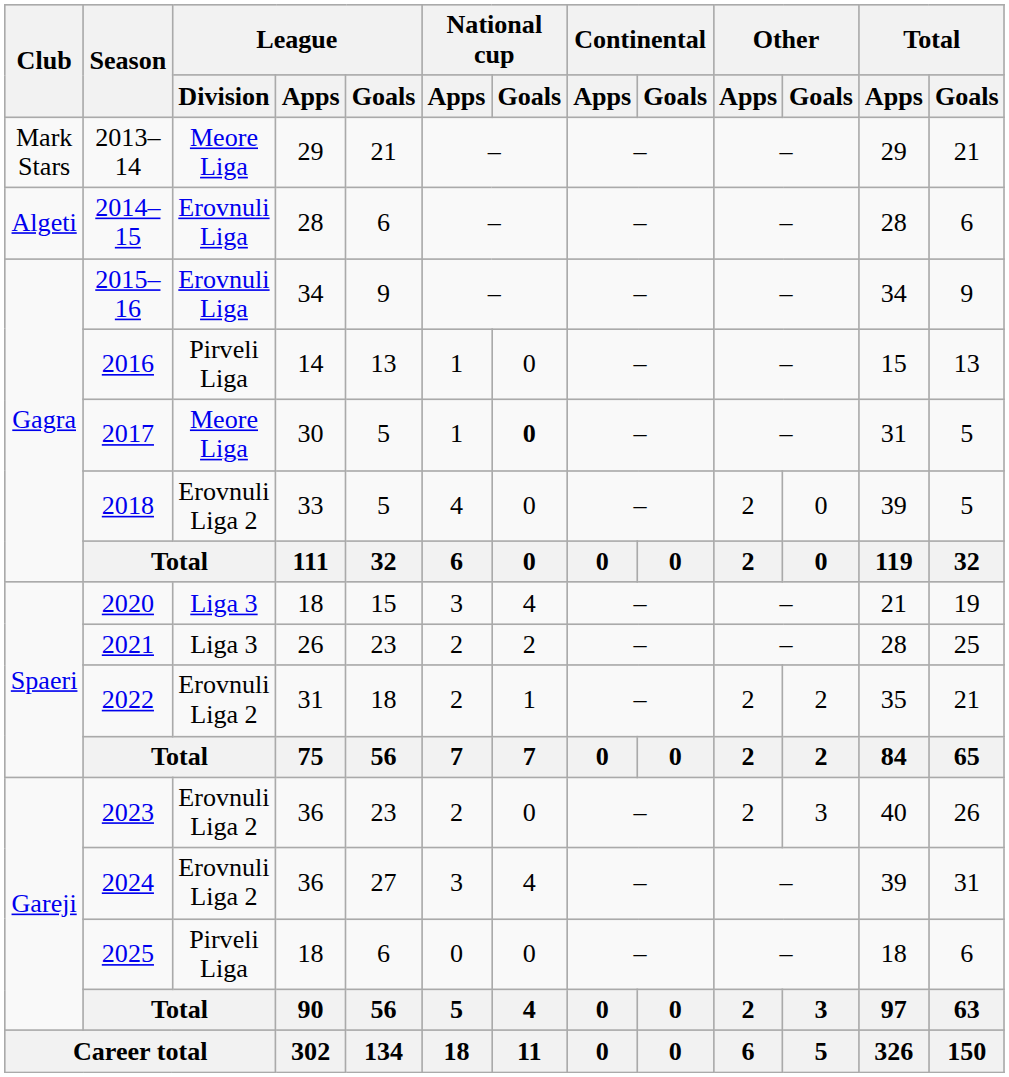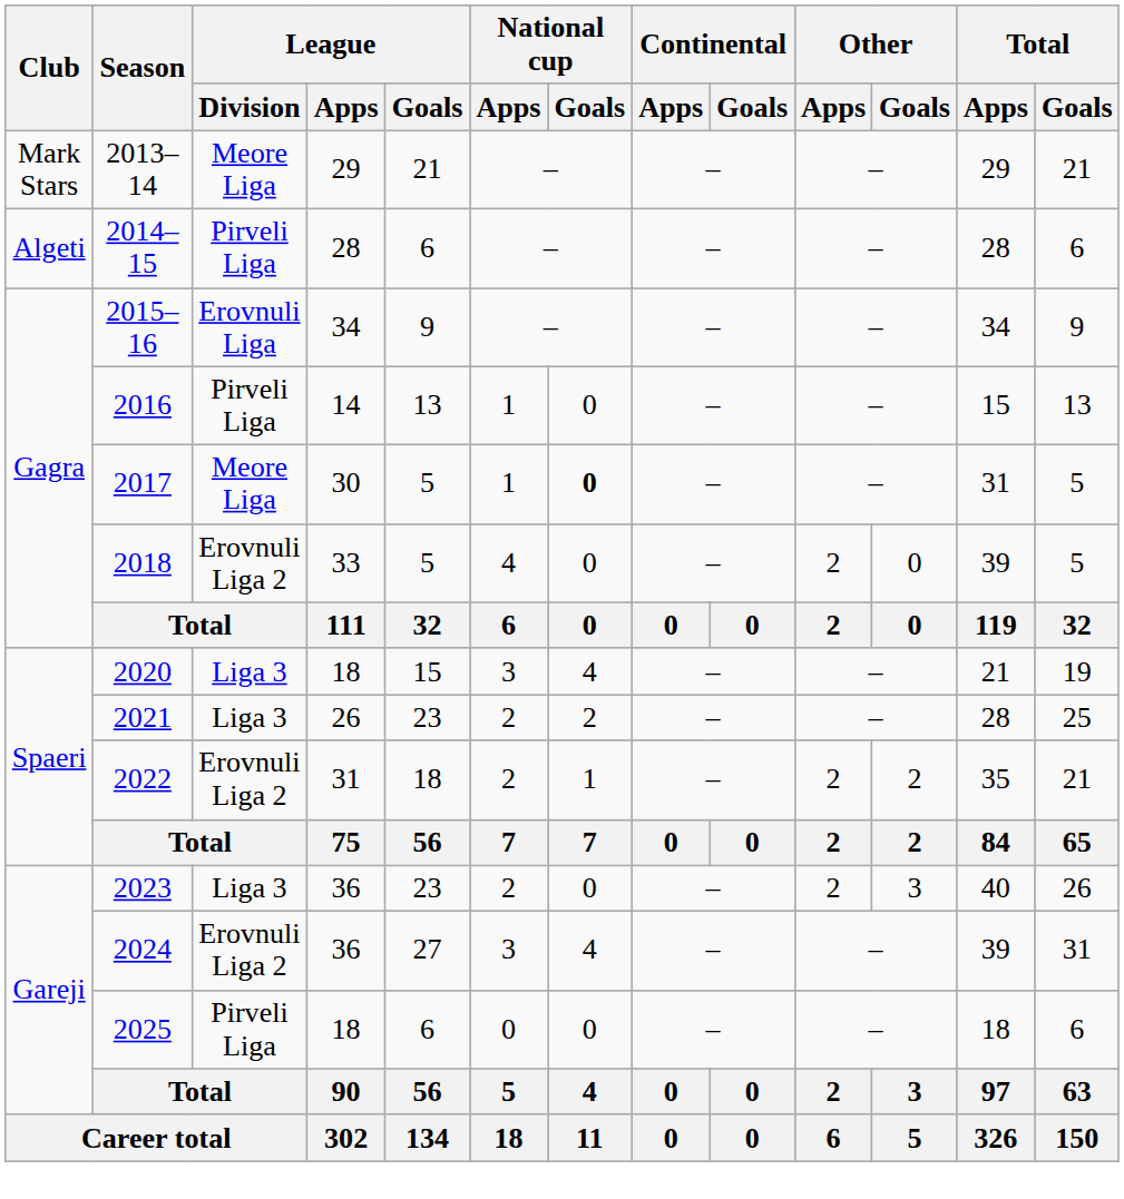2014–15 | League / Division: Erovnuli Liga -> Pirveli Liga
2023 | League / Division: Erovnuli Liga 2 -> Liga 3
